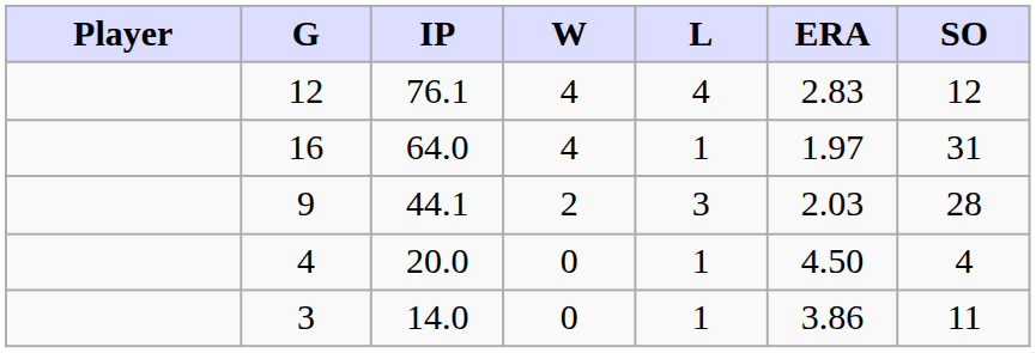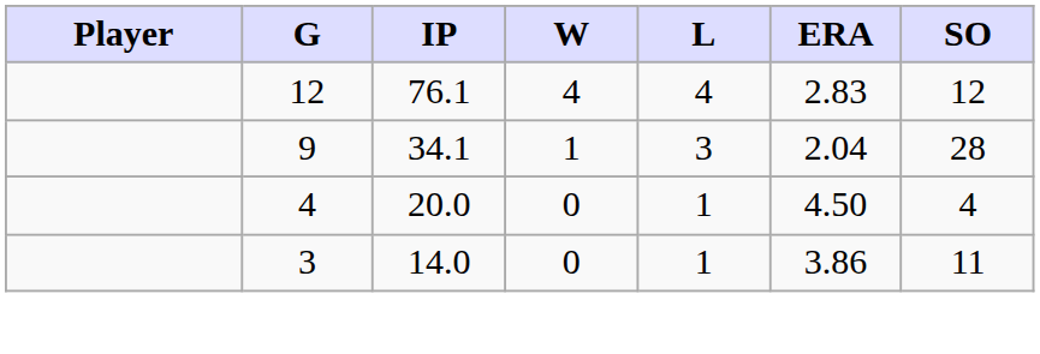- row: 16 | 64.0 | 4 | 1 | 1.97 | 31
9 | IP: 44.1 -> 34.1
9 | W: 2 -> 1
9 | ERA: 2.03 -> 2.04
